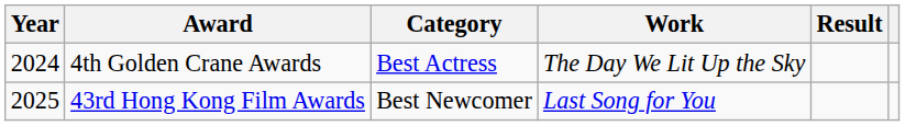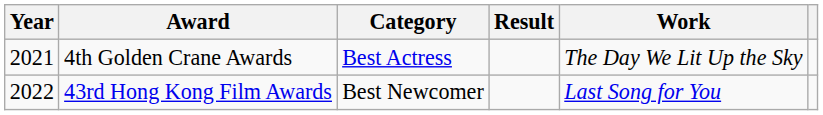columns swapped: Work <-> Result
4th Golden Crane Awards | Year: 2024 -> 2021
43rd Hong Kong Film Awards | Year: 2025 -> 2022
